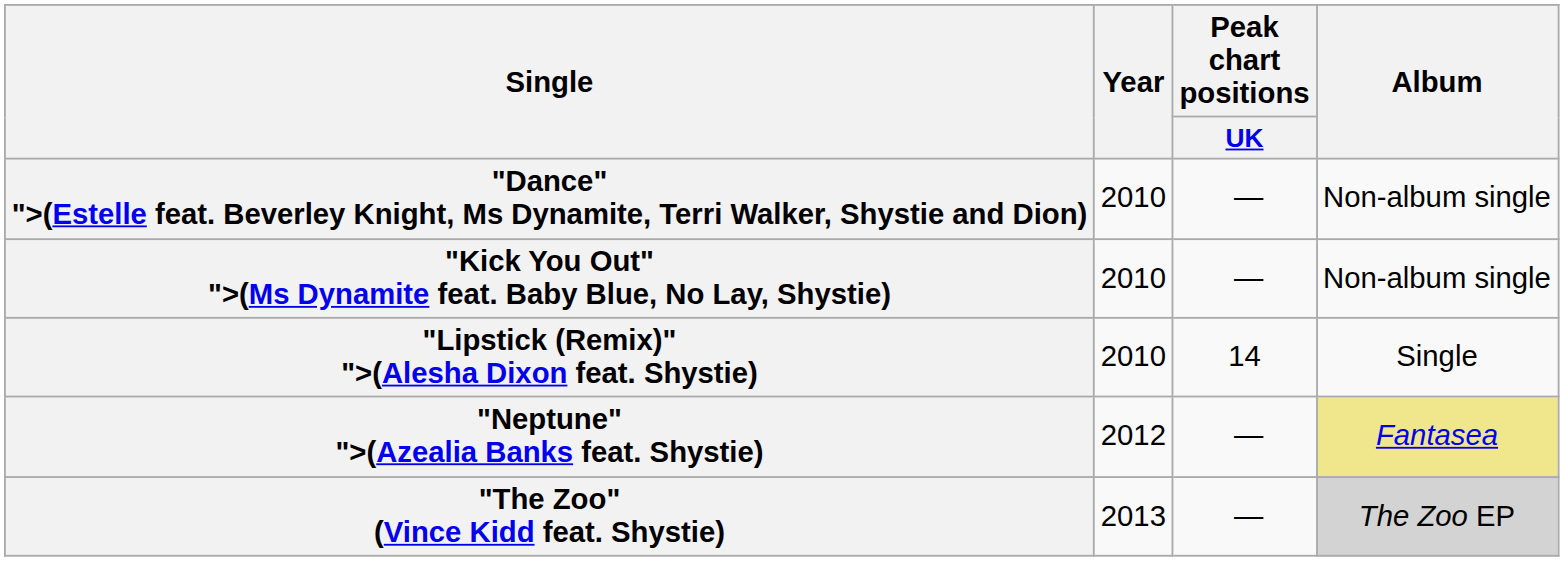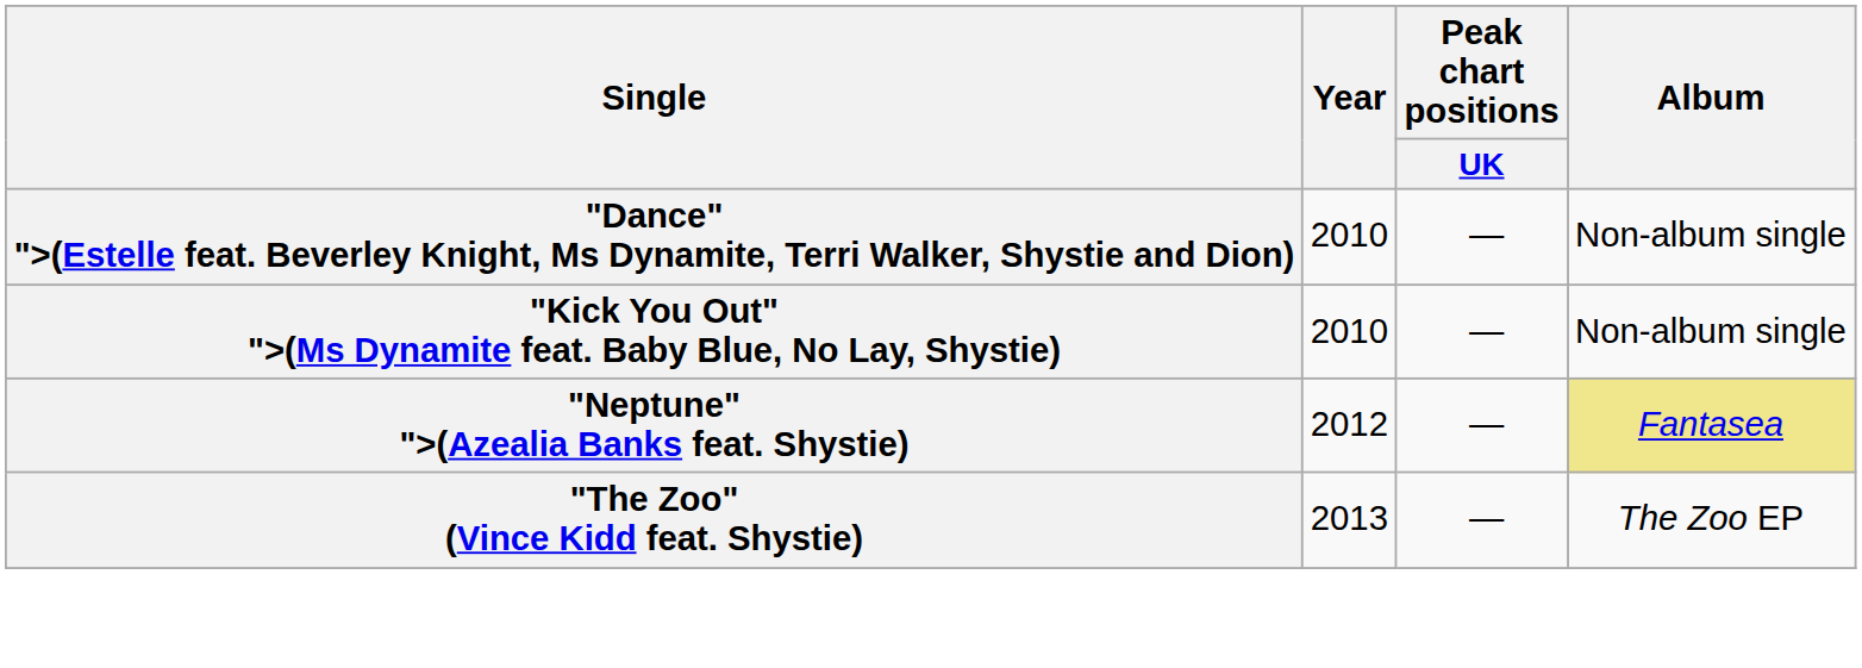- row: "Lipstick (Remix)" ">(Alesha Dixon feat. Shystie) | 2010 | 14 | Single
"The Zoo" (Vince Kidd feat. Shystie) | Album: lightgrey background -> no background
